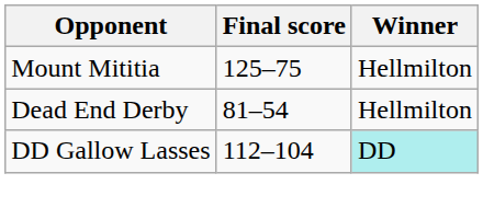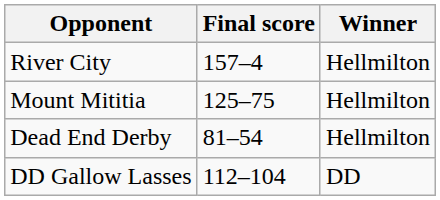+ row: River City | 157–4 | Hellmilton
DD Gallow Lasses | Winner: paleturquoise background -> no background
